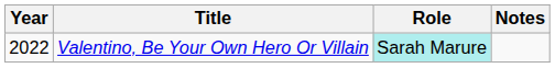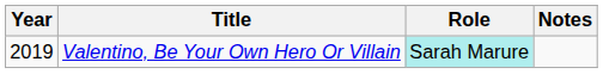Valentino, Be Your Own Hero Or Villain | Year: 2022 -> 2019
